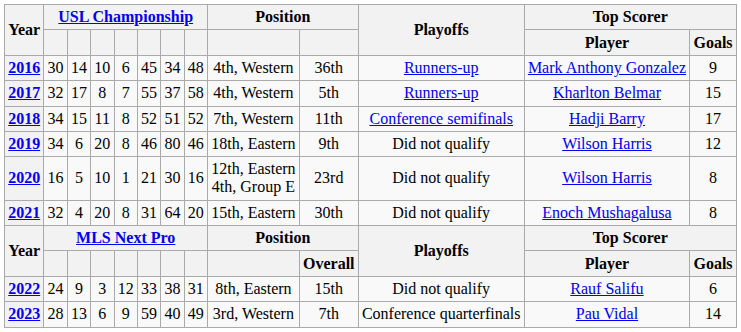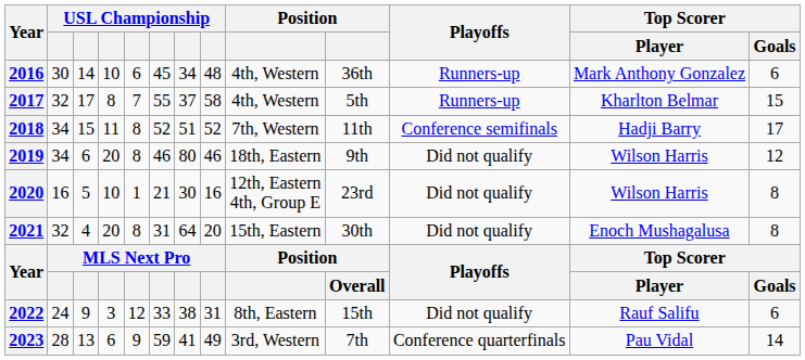2016 | Top Scorer / Goals: 9 -> 6
2023 | column 7: 40 -> 41
